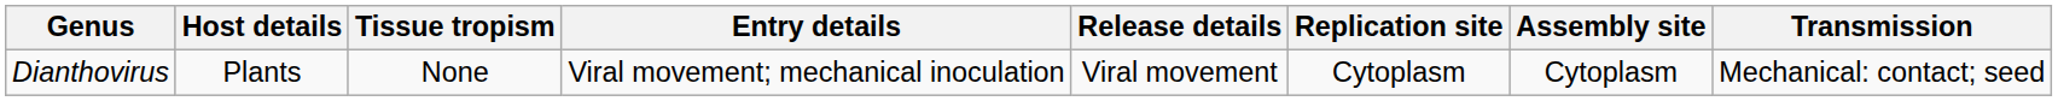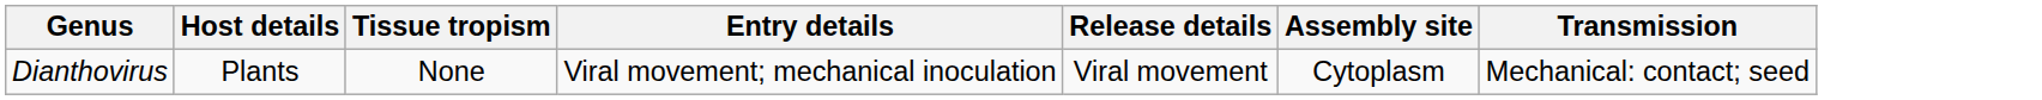- column: Replication site | Cytoplasm
